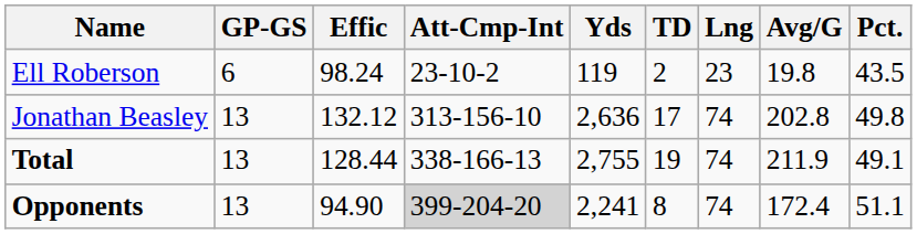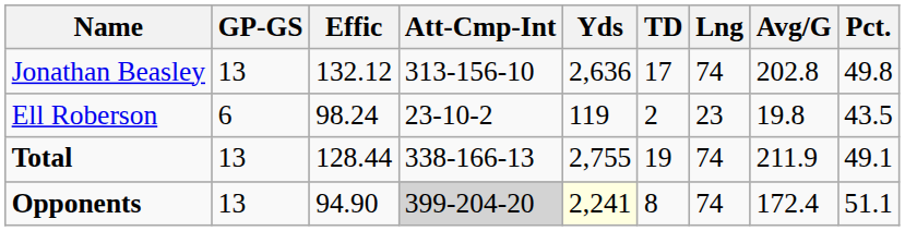rows swapped: Jonathan Beasley <-> Ell Roberson
Opponents | Yds: no background -> lightyellow background
